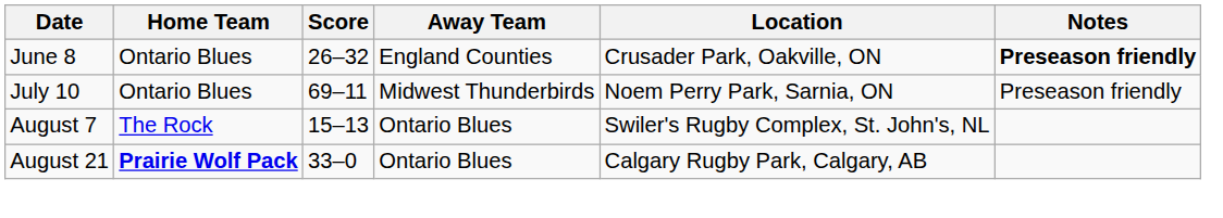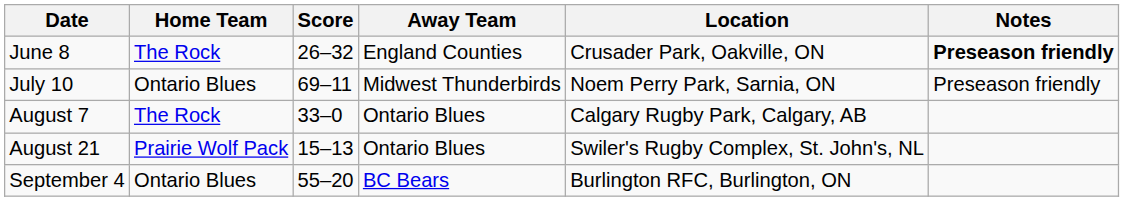June 8 | Home Team: Ontario Blues -> The Rock
August 7 | Score: 15–13 -> 33–0
August 7 | Location: Swiler's Rugby Complex, St. John's, NL -> Calgary Rugby Park, Calgary, AB
August 21 | Home Team: bold -> normal
August 21 | Score: 33–0 -> 15–13
August 21 | Location: Calgary Rugby Park, Calgary, AB -> Swiler's Rugby Complex, St. John's, NL
+ row: September 4 | Ontario Blues | 55–20 | BC Bears | Burlington RFC, Burlington, ON
